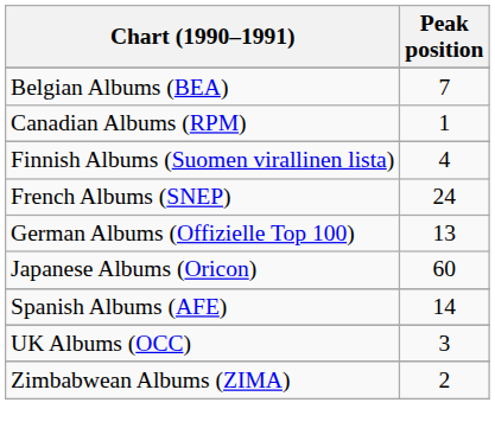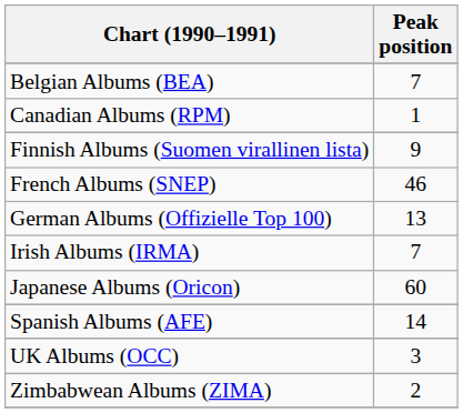Finnish Albums (Suomen virallinen lista) | Peak position: 4 -> 9
French Albums (SNEP) | Peak position: 24 -> 46
+ row: Irish Albums (IRMA) | 7
